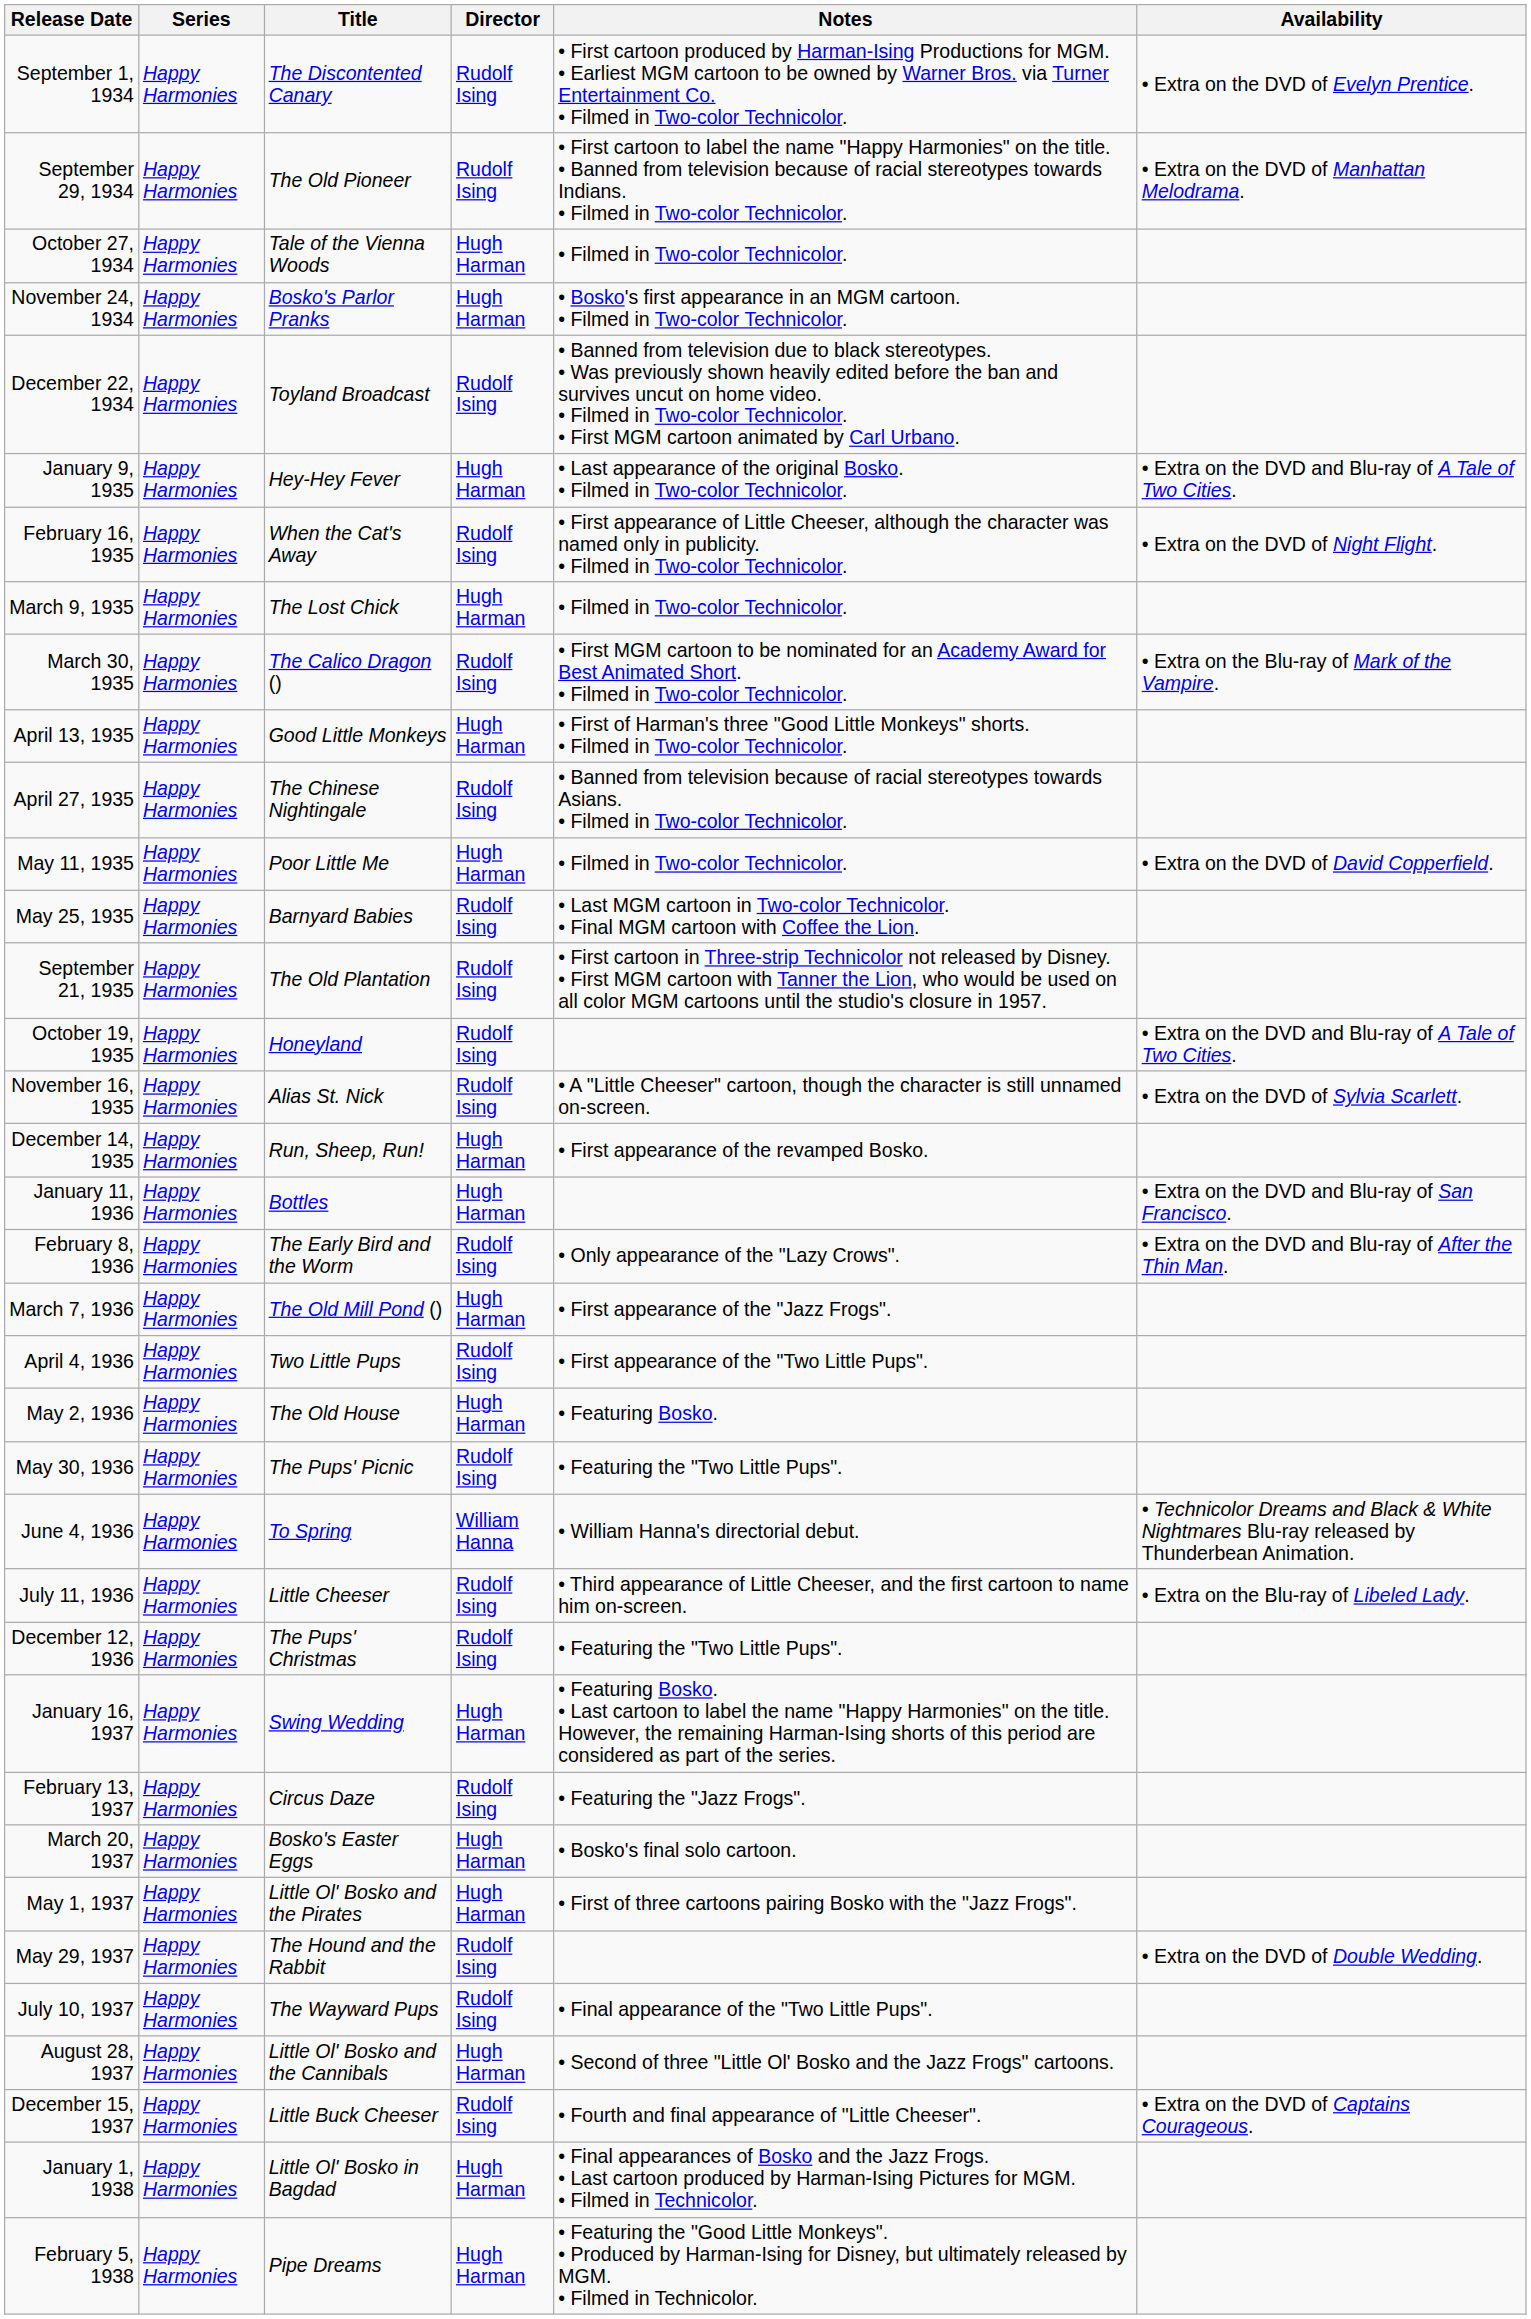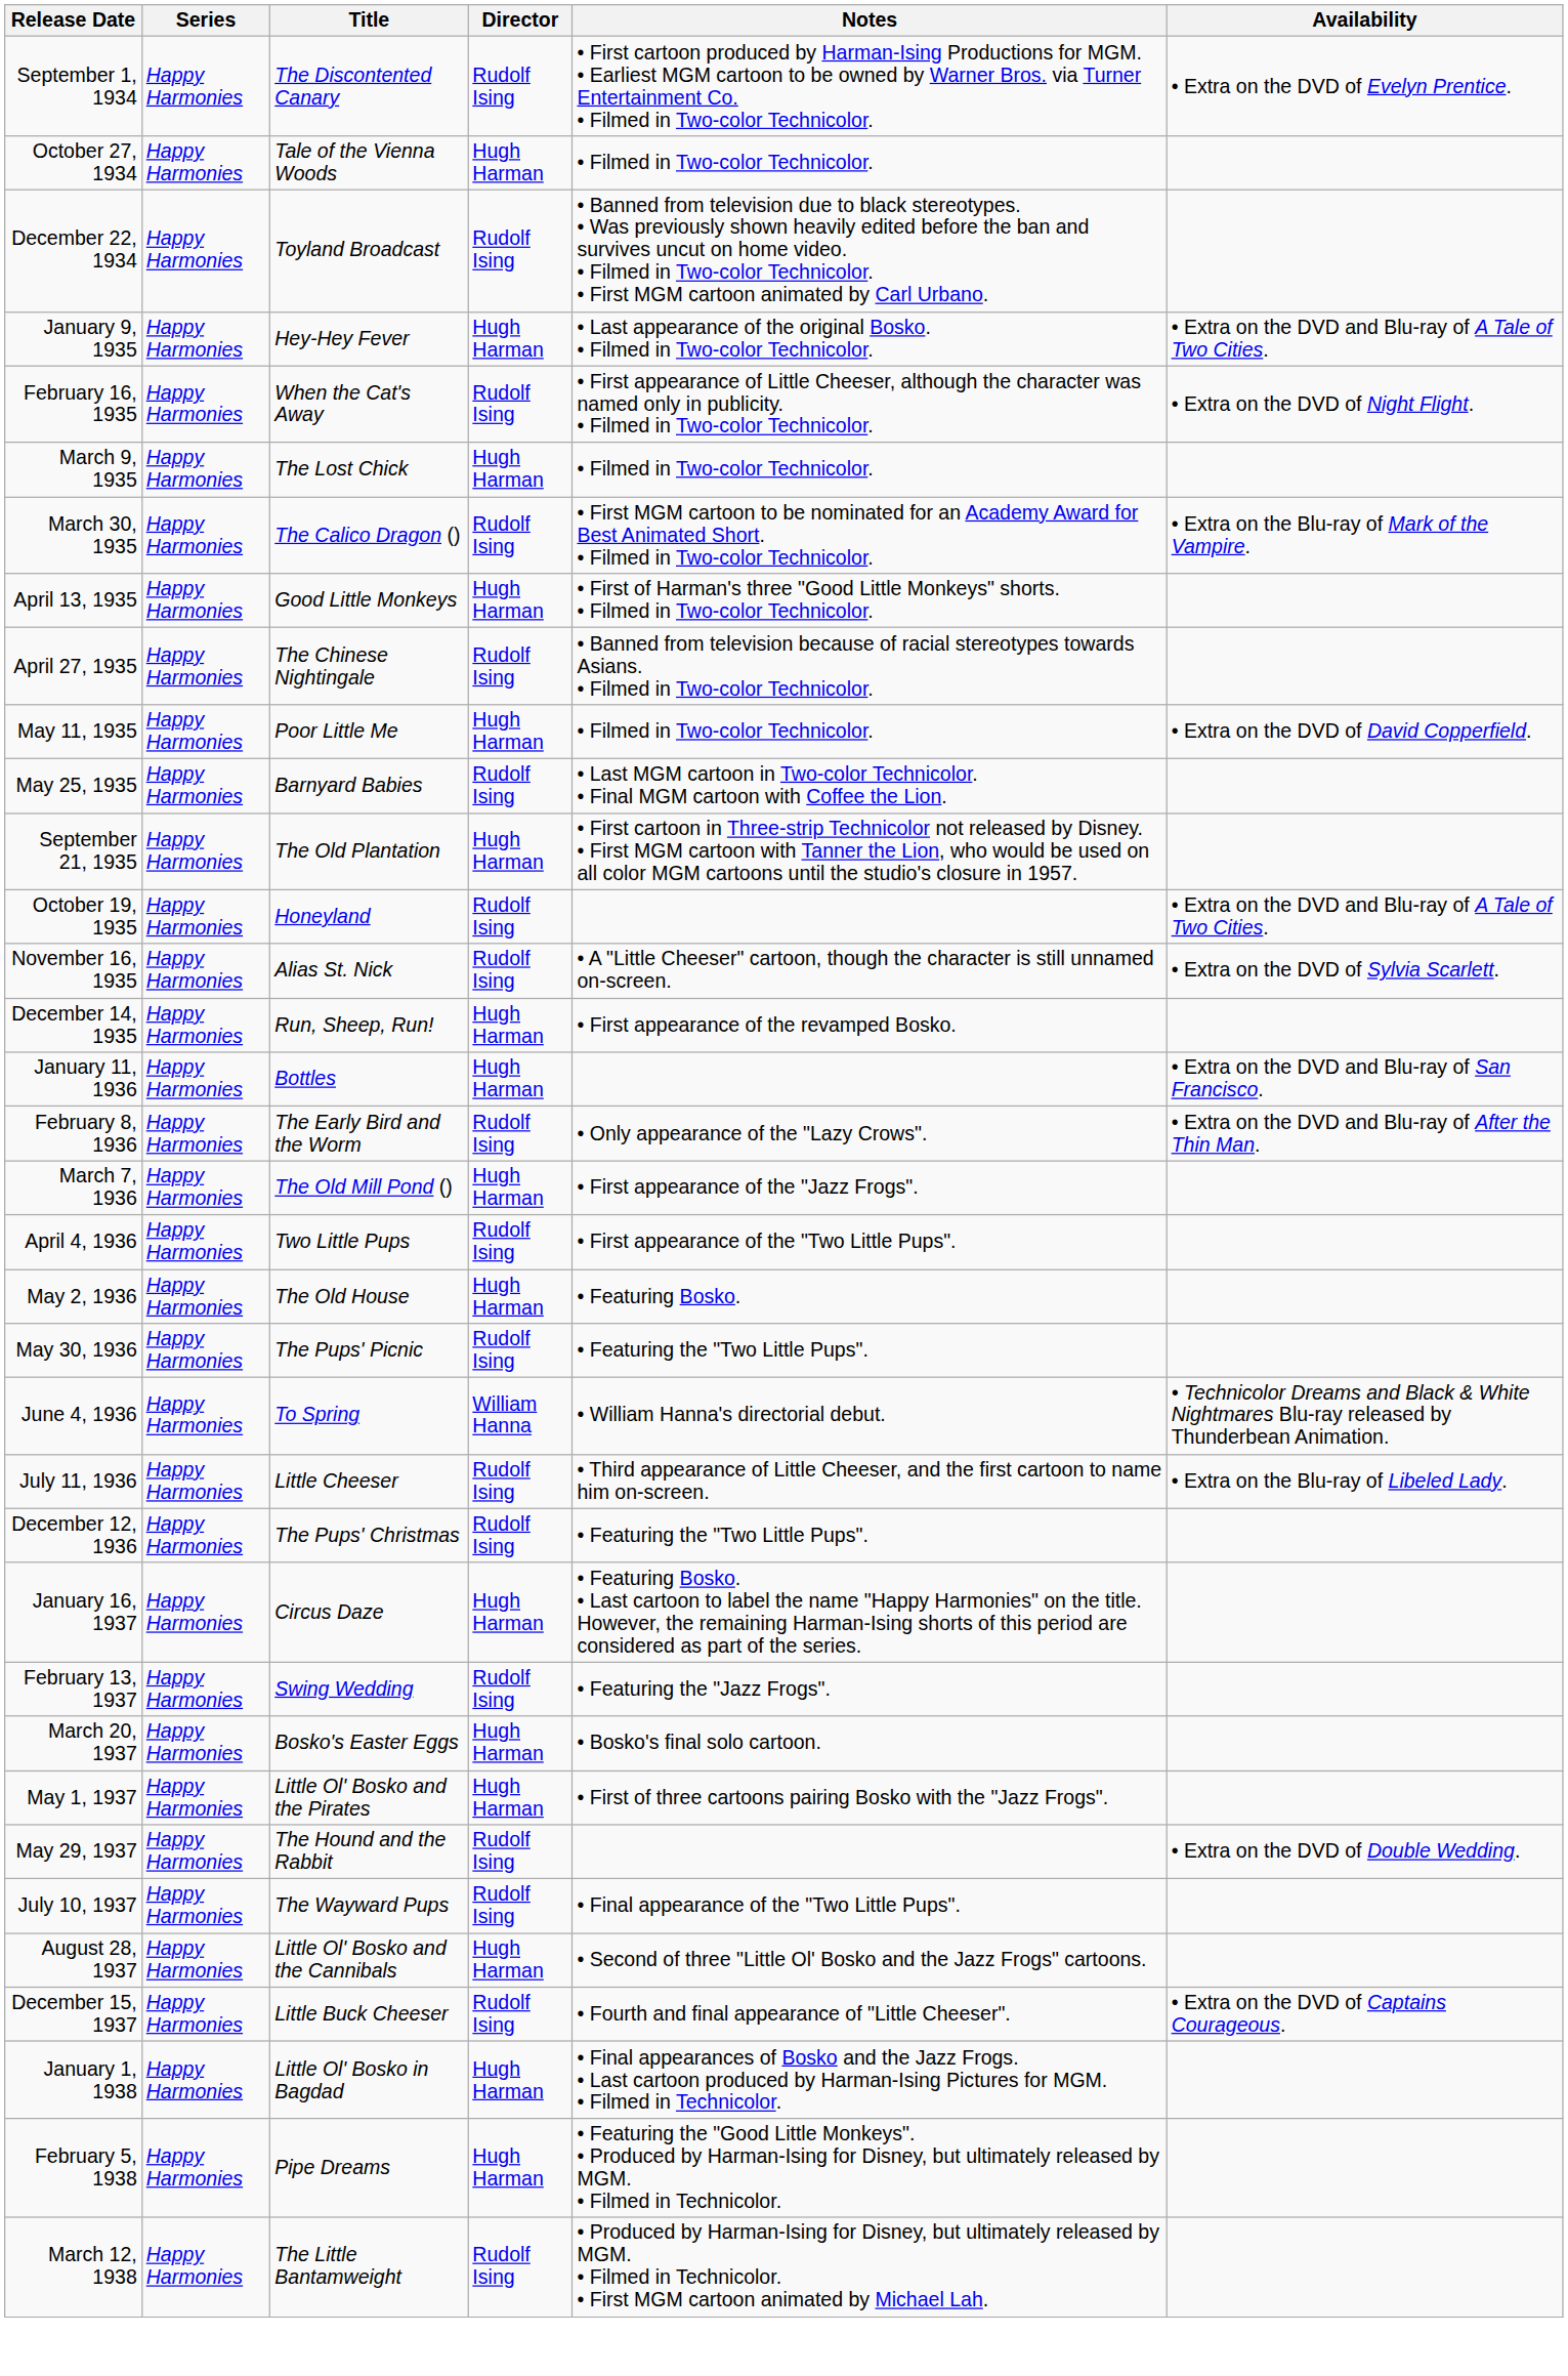- row: September 29, 1934 | Happy Harmonies | The Old Pioneer | Rudolf Ising | • First cartoon to label the name "Happy Harmonies" on the title. • Banned from television because of racial stereotypes towards Indians. • Filmed in Two-color Technicolor. | • Extra on the DVD of Manhattan Melodrama.
- row: November 24, 1934 | Happy Harmonies | Bosko's Parlor Pranks | Hugh Harman | • Bosko's first appearance in an MGM cartoon. • Filmed in Two-color Technicolor.
September 21, 1935 | Director: Rudolf Ising -> Hugh Harman
January 16, 1937 | Title: Swing Wedding -> Circus Daze
February 13, 1937 | Title: Circus Daze -> Swing Wedding
+ row: March 12, 1938 | Happy Harmonies | The Little Bantamweight | Rudolf Ising | • Produced by Harman-Ising for Disney, but ultimately released by MGM. • Filmed in Technicolor. • First MGM cartoon animated by Michael Lah.
